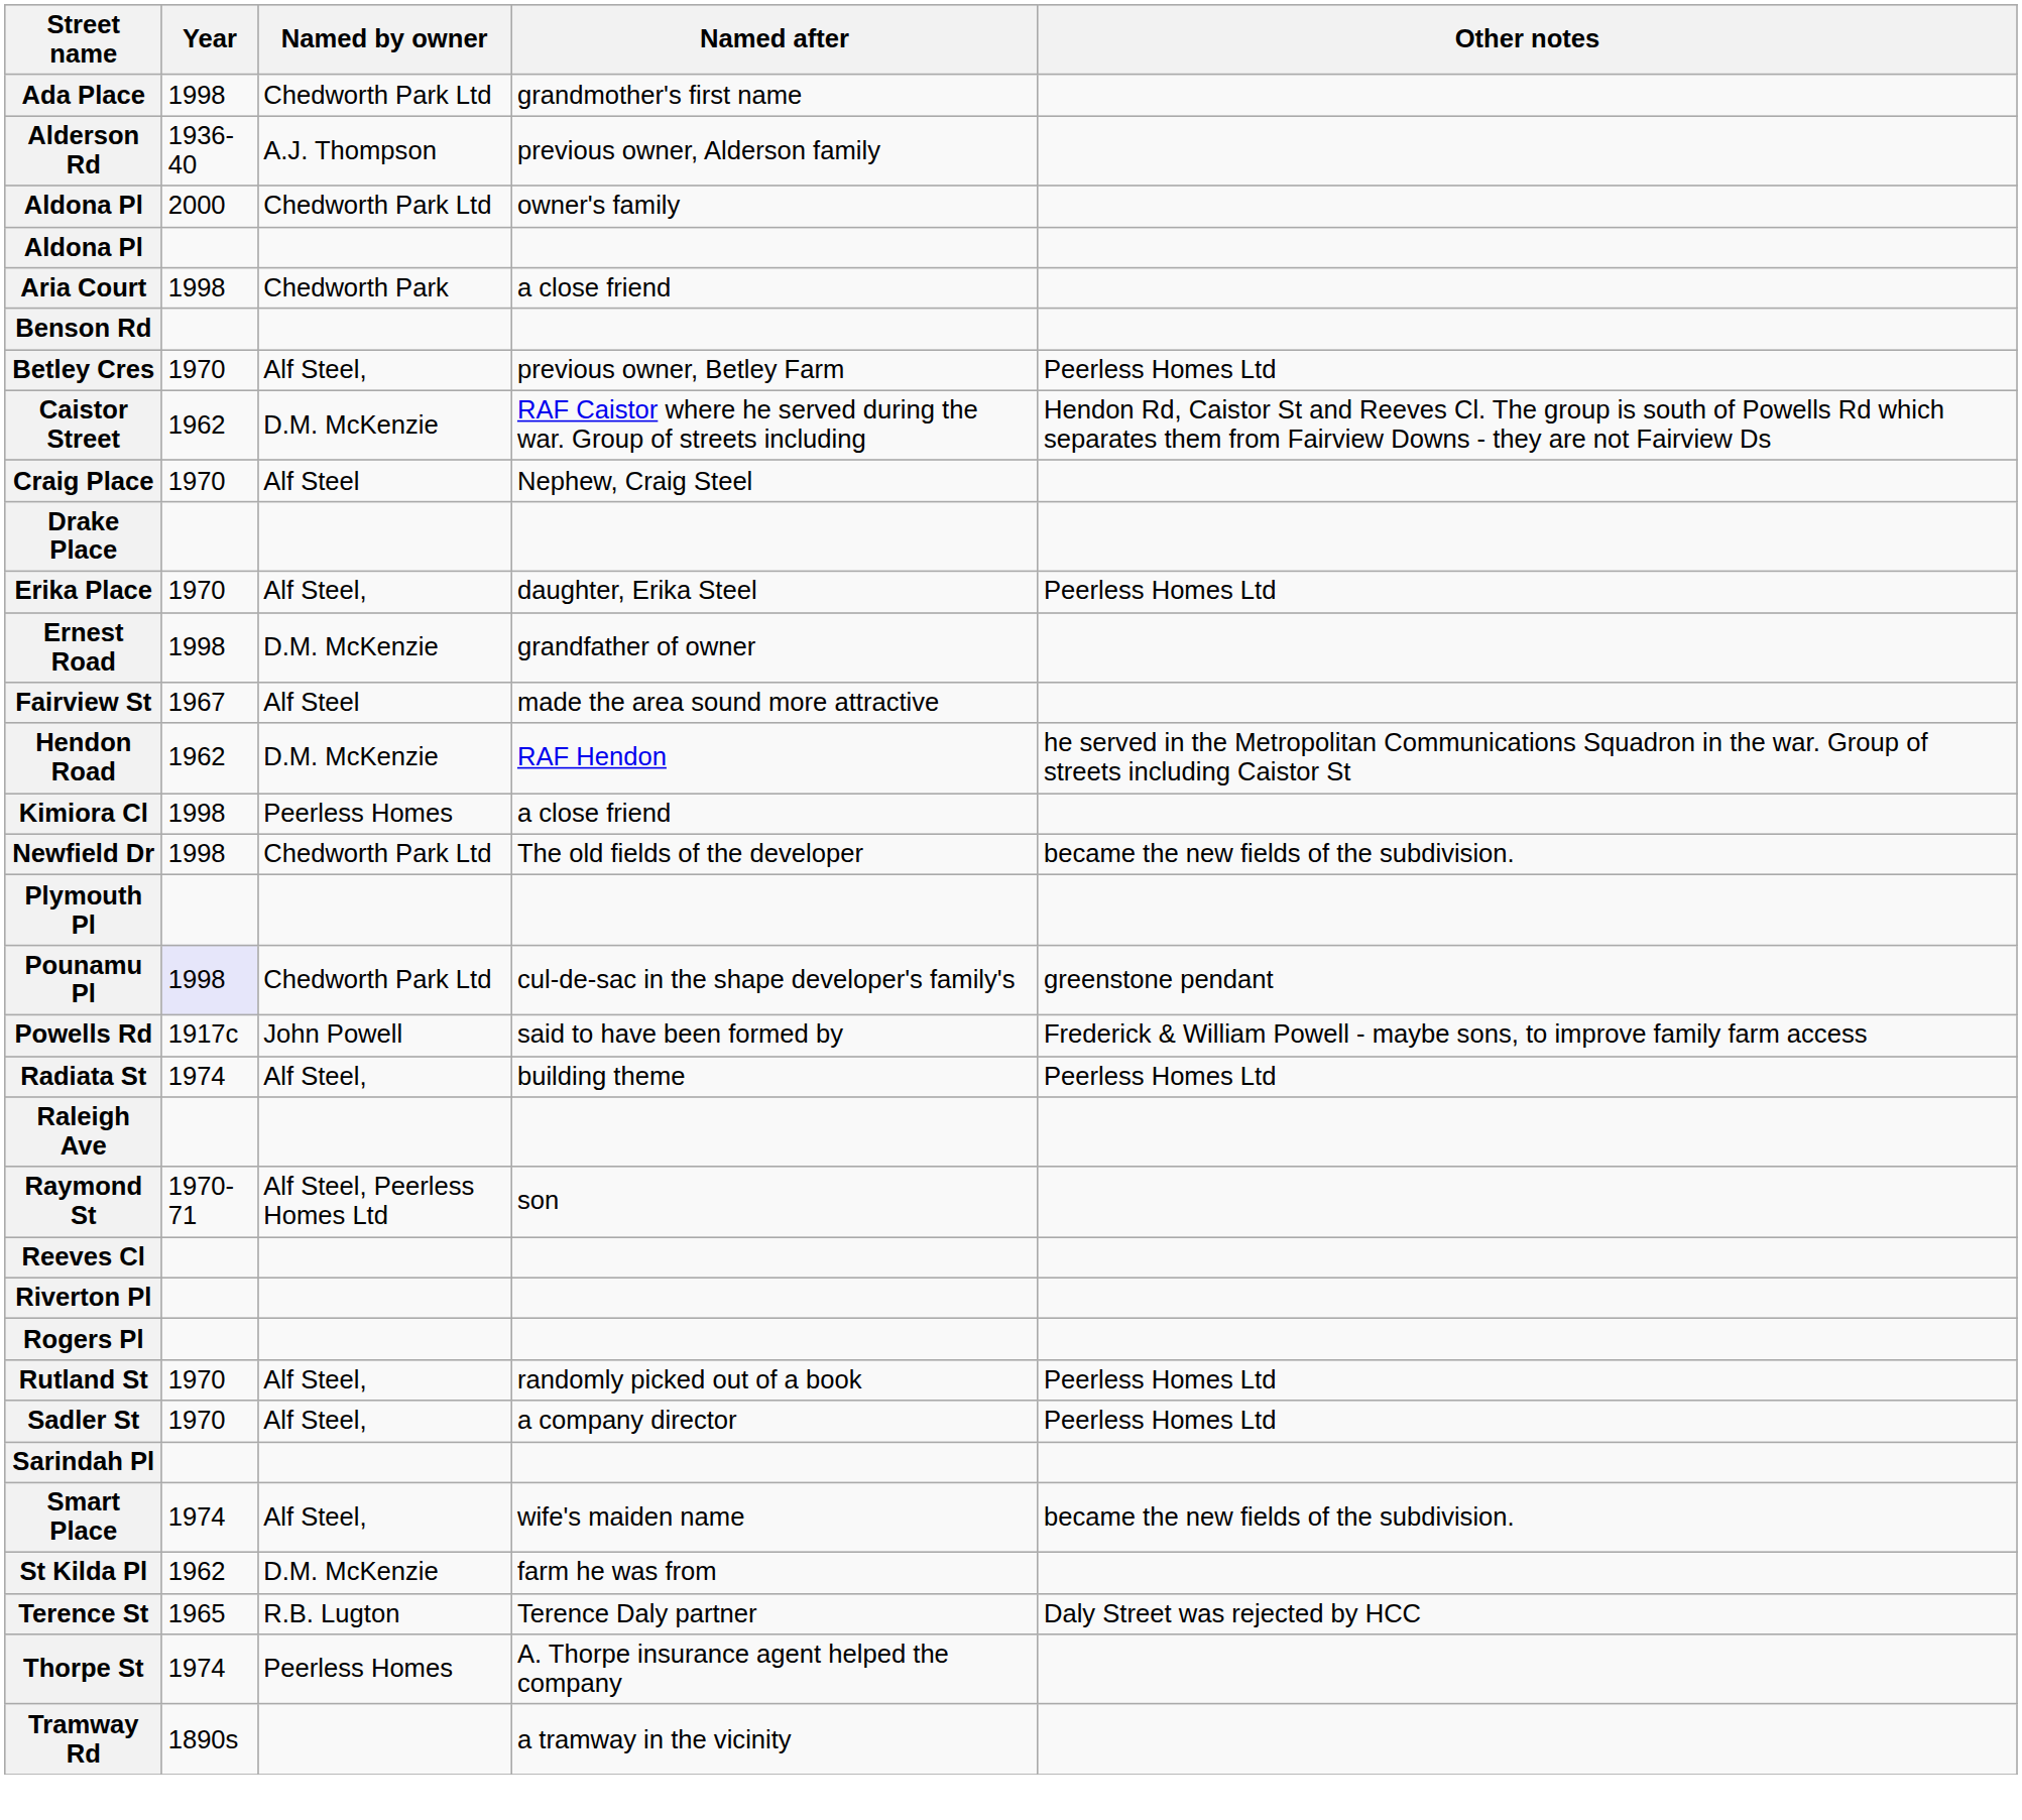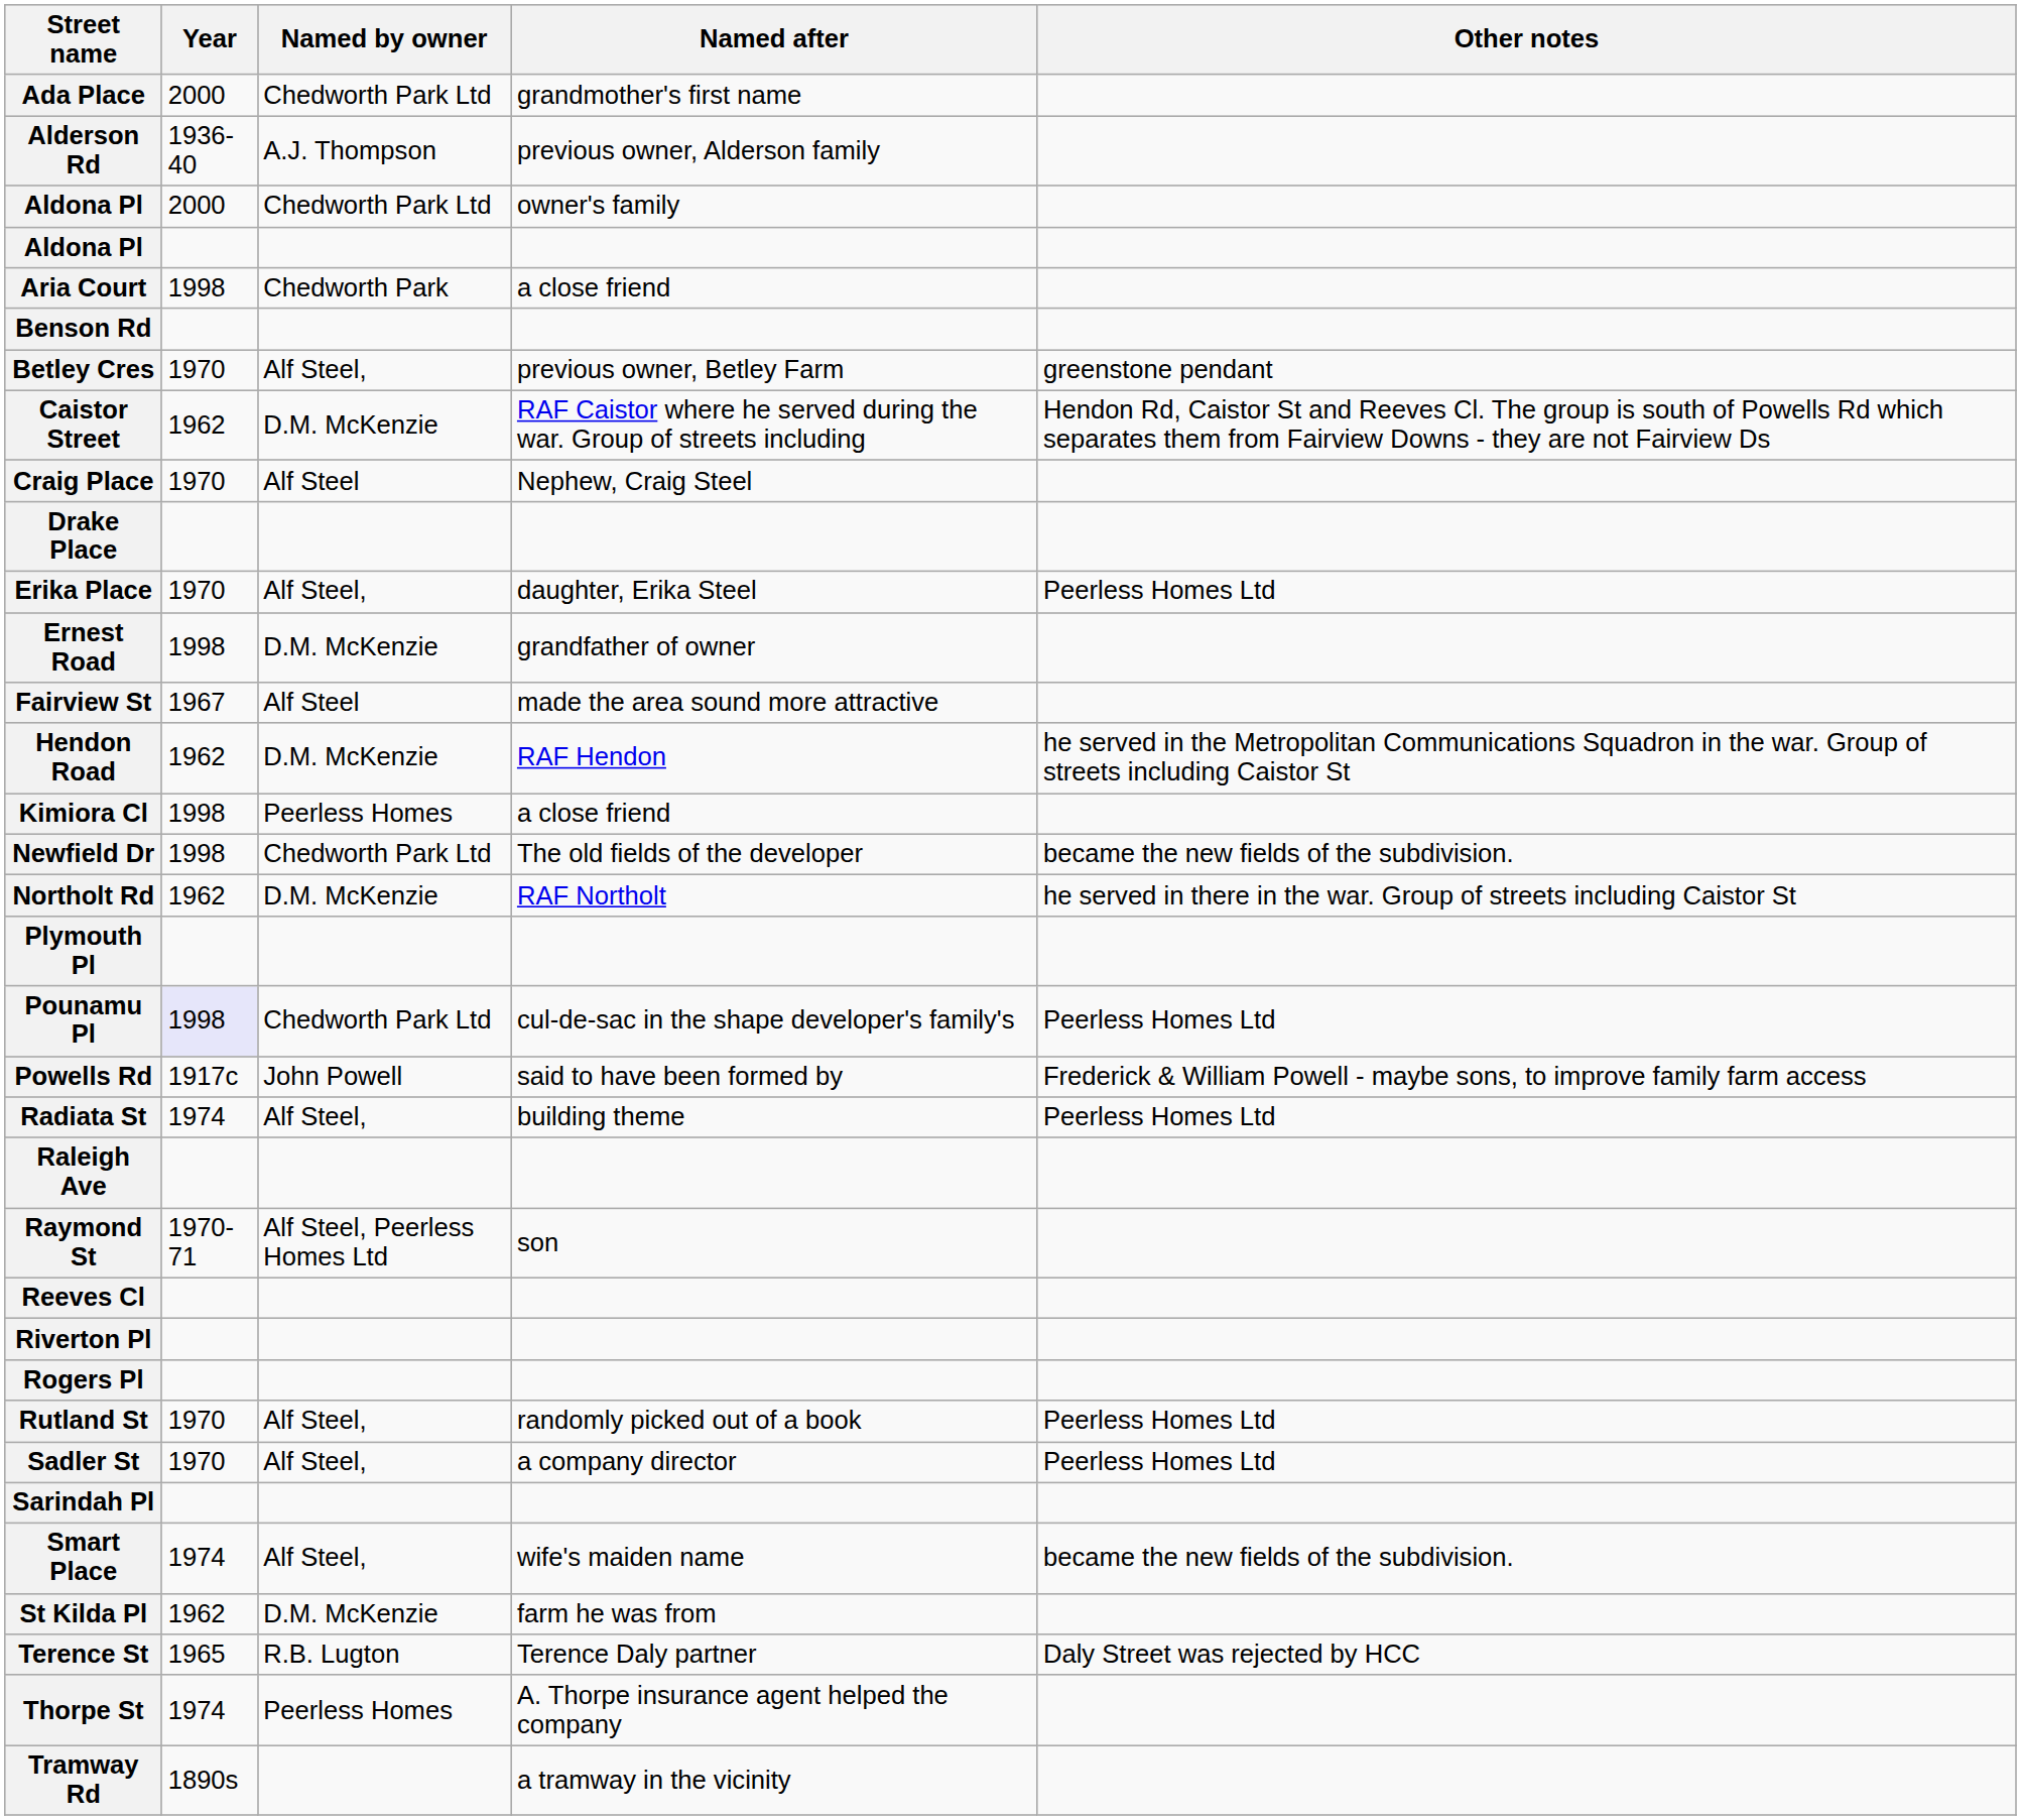Ada Place | Year: 1998 -> 2000
Betley Cres | Other notes: Peerless Homes Ltd -> greenstone pendant
+ row: Northolt Rd | 1962 | D.M. McKenzie | RAF Northolt | he served in there in the war. Group of streets including Caistor St
Pounamu Pl | Other notes: greenstone pendant -> Peerless Homes Ltd
